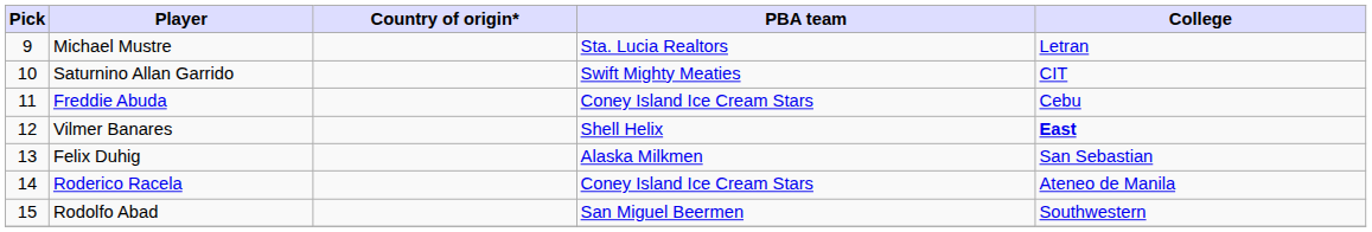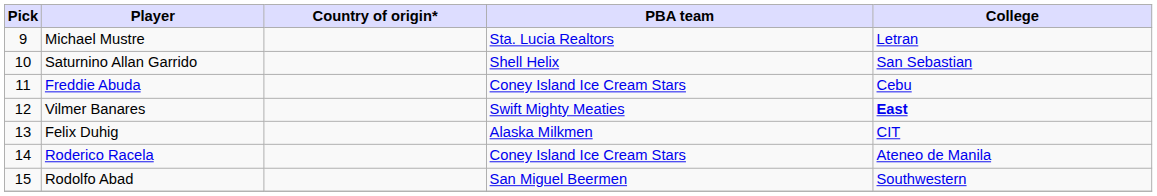Saturnino Allan Garrido | PBA team: Swift Mighty Meaties -> Shell Helix
Saturnino Allan Garrido | College: CIT -> San Sebastian
Vilmer Banares | PBA team: Shell Helix -> Swift Mighty Meaties
Felix Duhig | College: San Sebastian -> CIT
